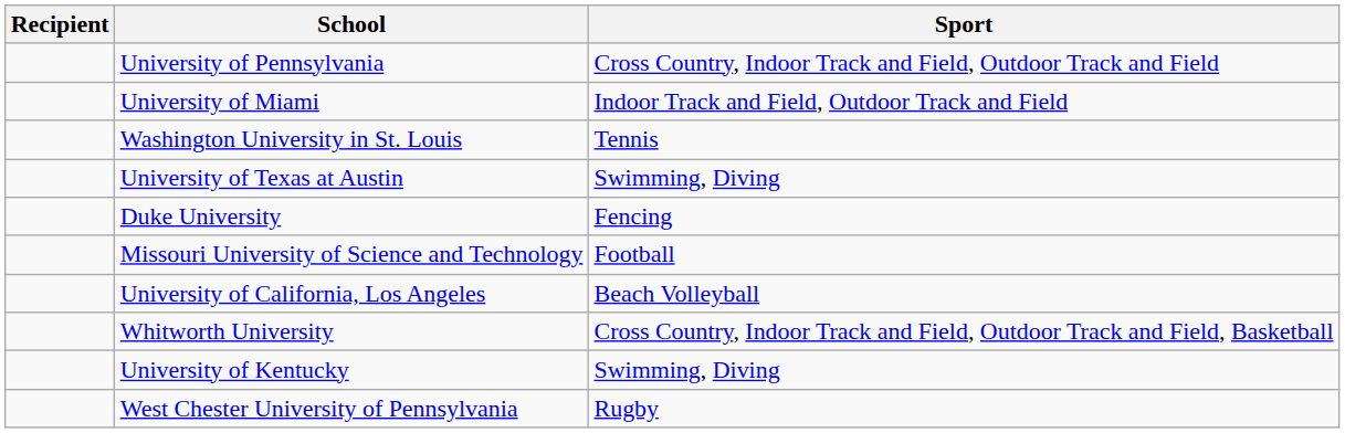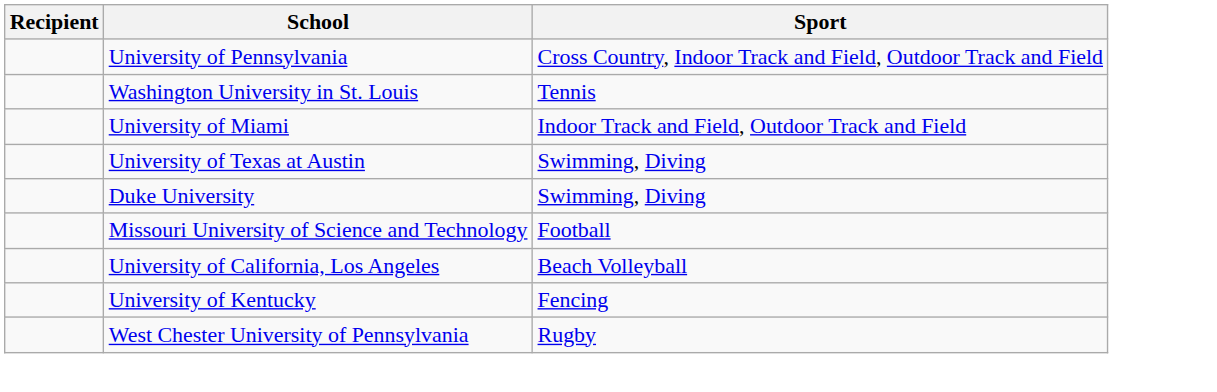rows swapped: Washington University in St. Louis <-> University of Miami
Duke University | Sport: Fencing -> Swimming, Diving
- row: Whitworth University | Cross Country, Indoor Track and Field, Outdoor Track and Field, Basketball
University of Kentucky | Sport: Swimming, Diving -> Fencing
